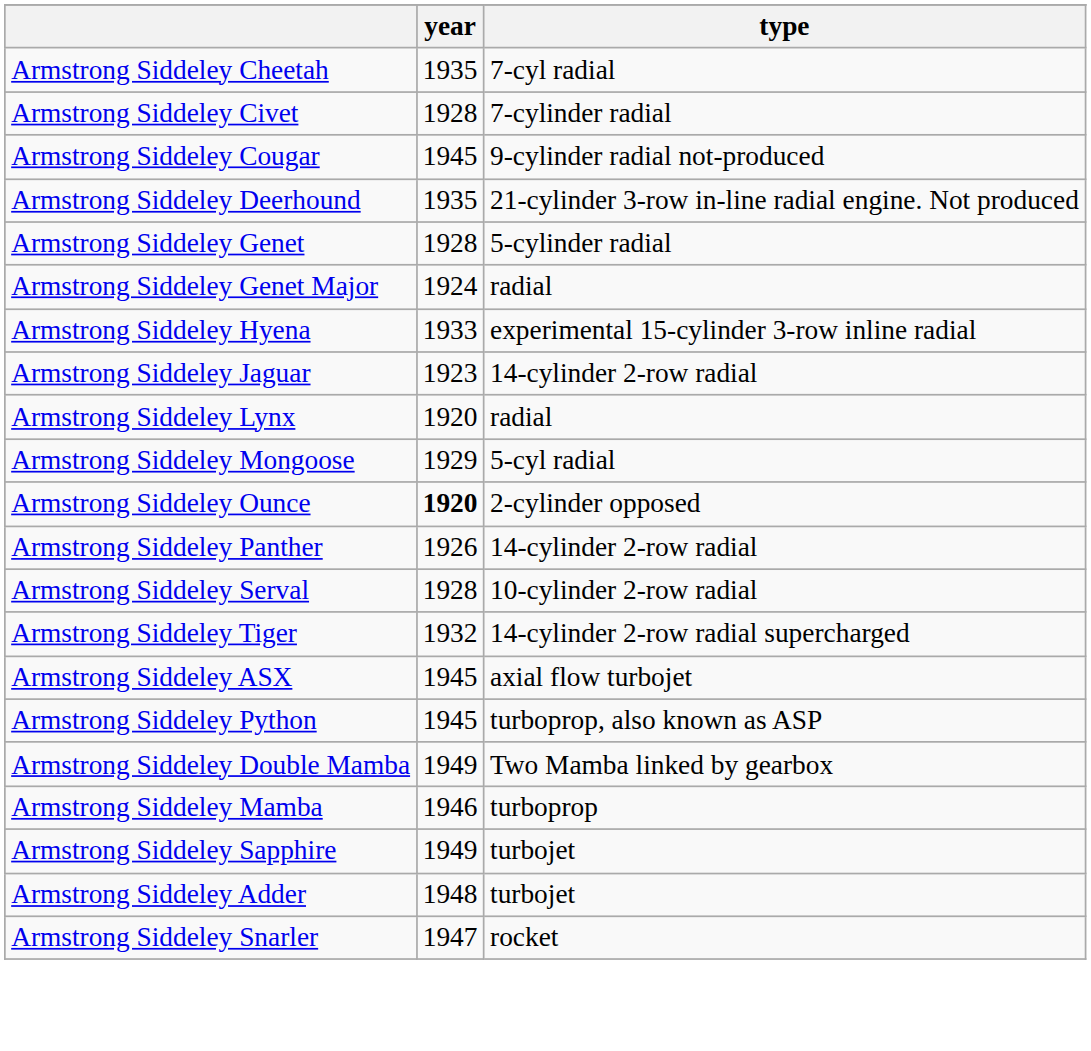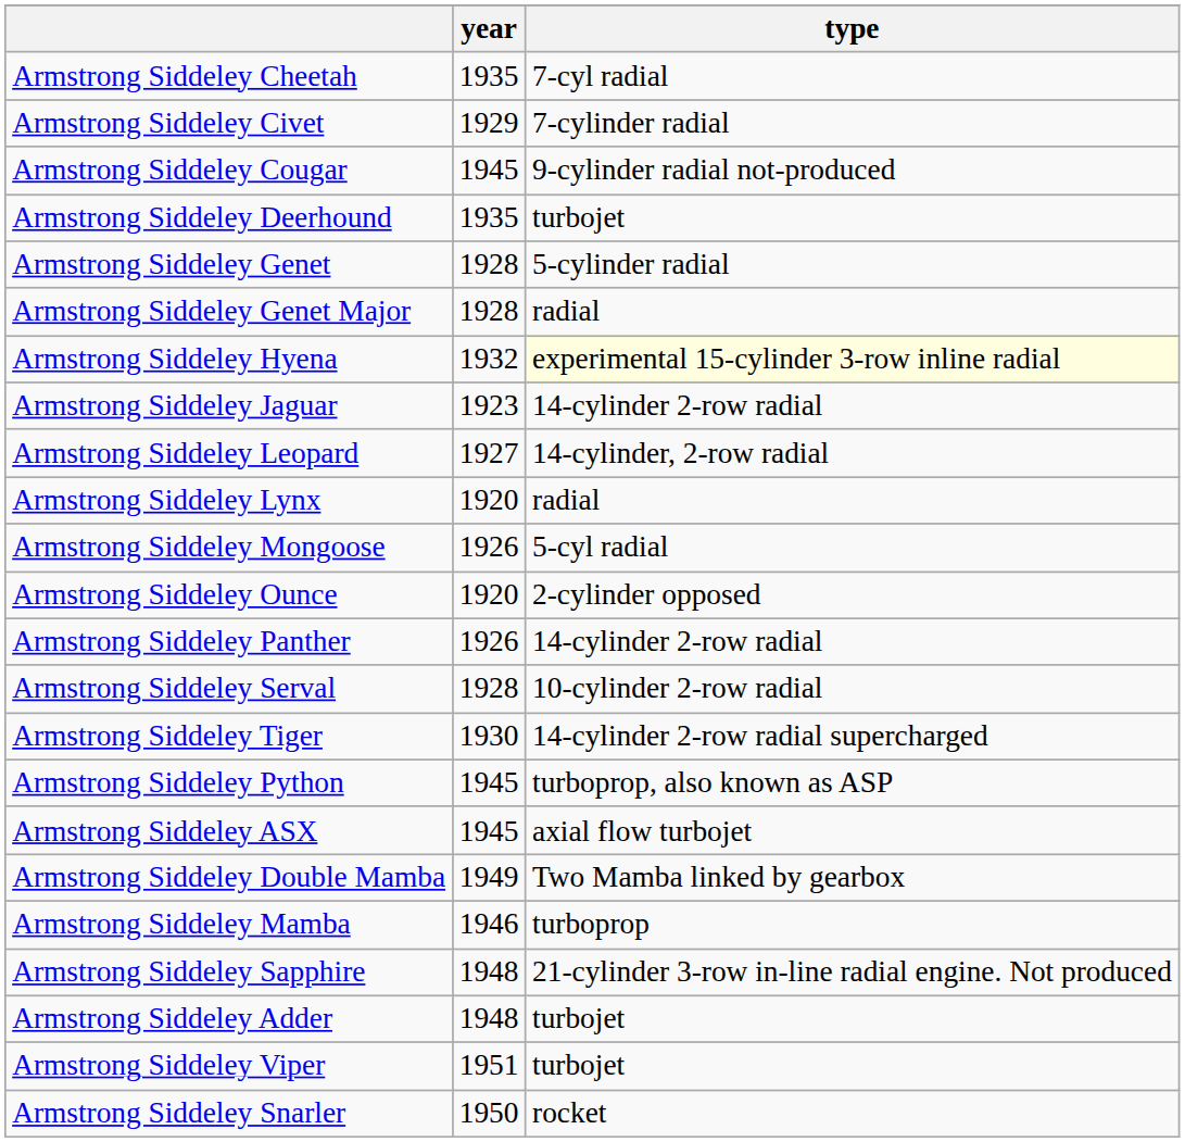Armstrong Siddeley Civet | year: 1928 -> 1929
Armstrong Siddeley Deerhound | type: 21-cylinder 3-row in-line radial engine. Not produced -> turbojet
Armstrong Siddeley Genet Major | year: 1924 -> 1928
Armstrong Siddeley Hyena | year: 1933 -> 1932
Armstrong Siddeley Hyena | type: no background -> lightyellow background
+ row: Armstrong Siddeley Leopard | 1927 | 14-cylinder, 2-row radial
Armstrong Siddeley Mongoose | year: 1929 -> 1926
Armstrong Siddeley Ounce | year: bold -> normal
Armstrong Siddeley Tiger | year: 1932 -> 1930
rows swapped: Armstrong Siddeley ASX <-> Armstrong Siddeley Python
Armstrong Siddeley Sapphire | year: 1949 -> 1948
Armstrong Siddeley Sapphire | type: turbojet -> 21-cylinder 3-row in-line radial engine. Not produced
+ row: Armstrong Siddeley Viper | 1951 | turbojet
Armstrong Siddeley Snarler | year: 1947 -> 1950
